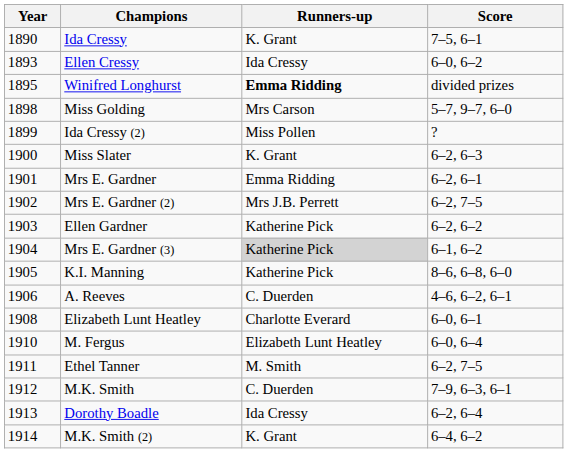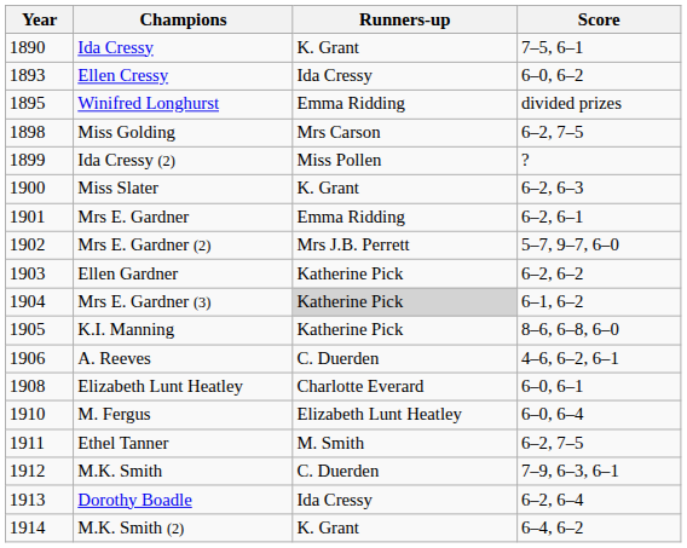Winifred Longhurst | Runners-up: bold -> normal
Miss Golding | Score: 5–7, 9–7, 6–0 -> 6–2, 7–5
Mrs E. Gardner (2) | Score: 6–2, 7–5 -> 5–7, 9–7, 6–0
